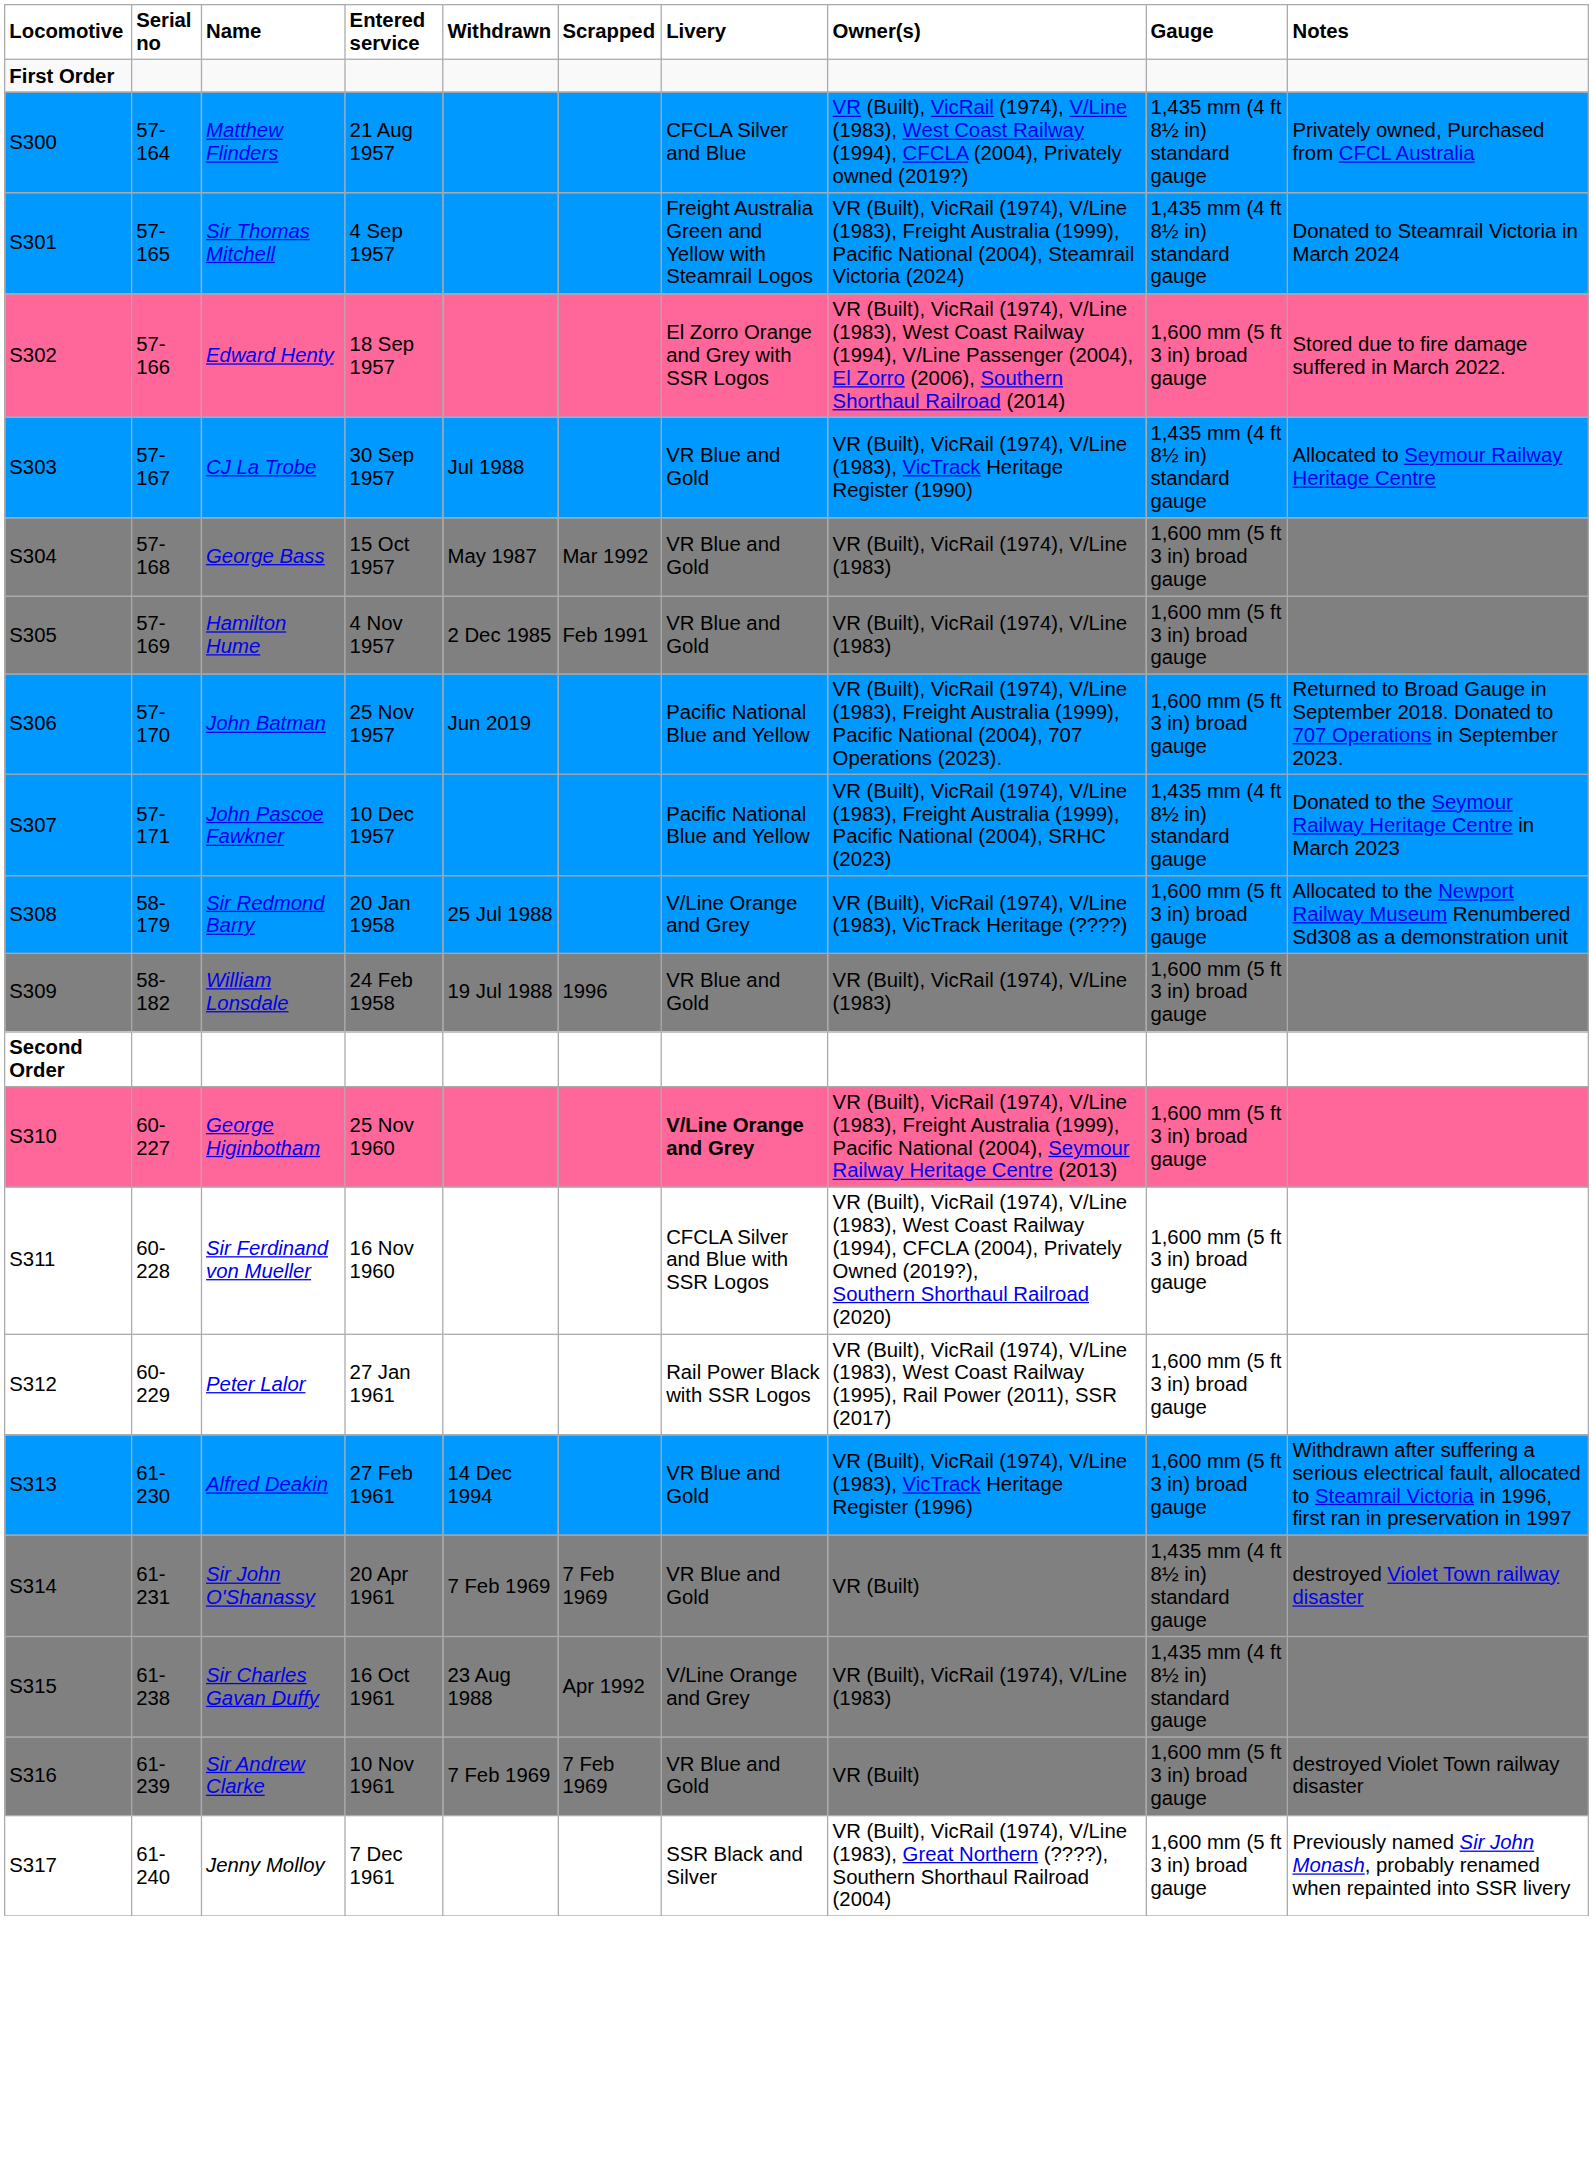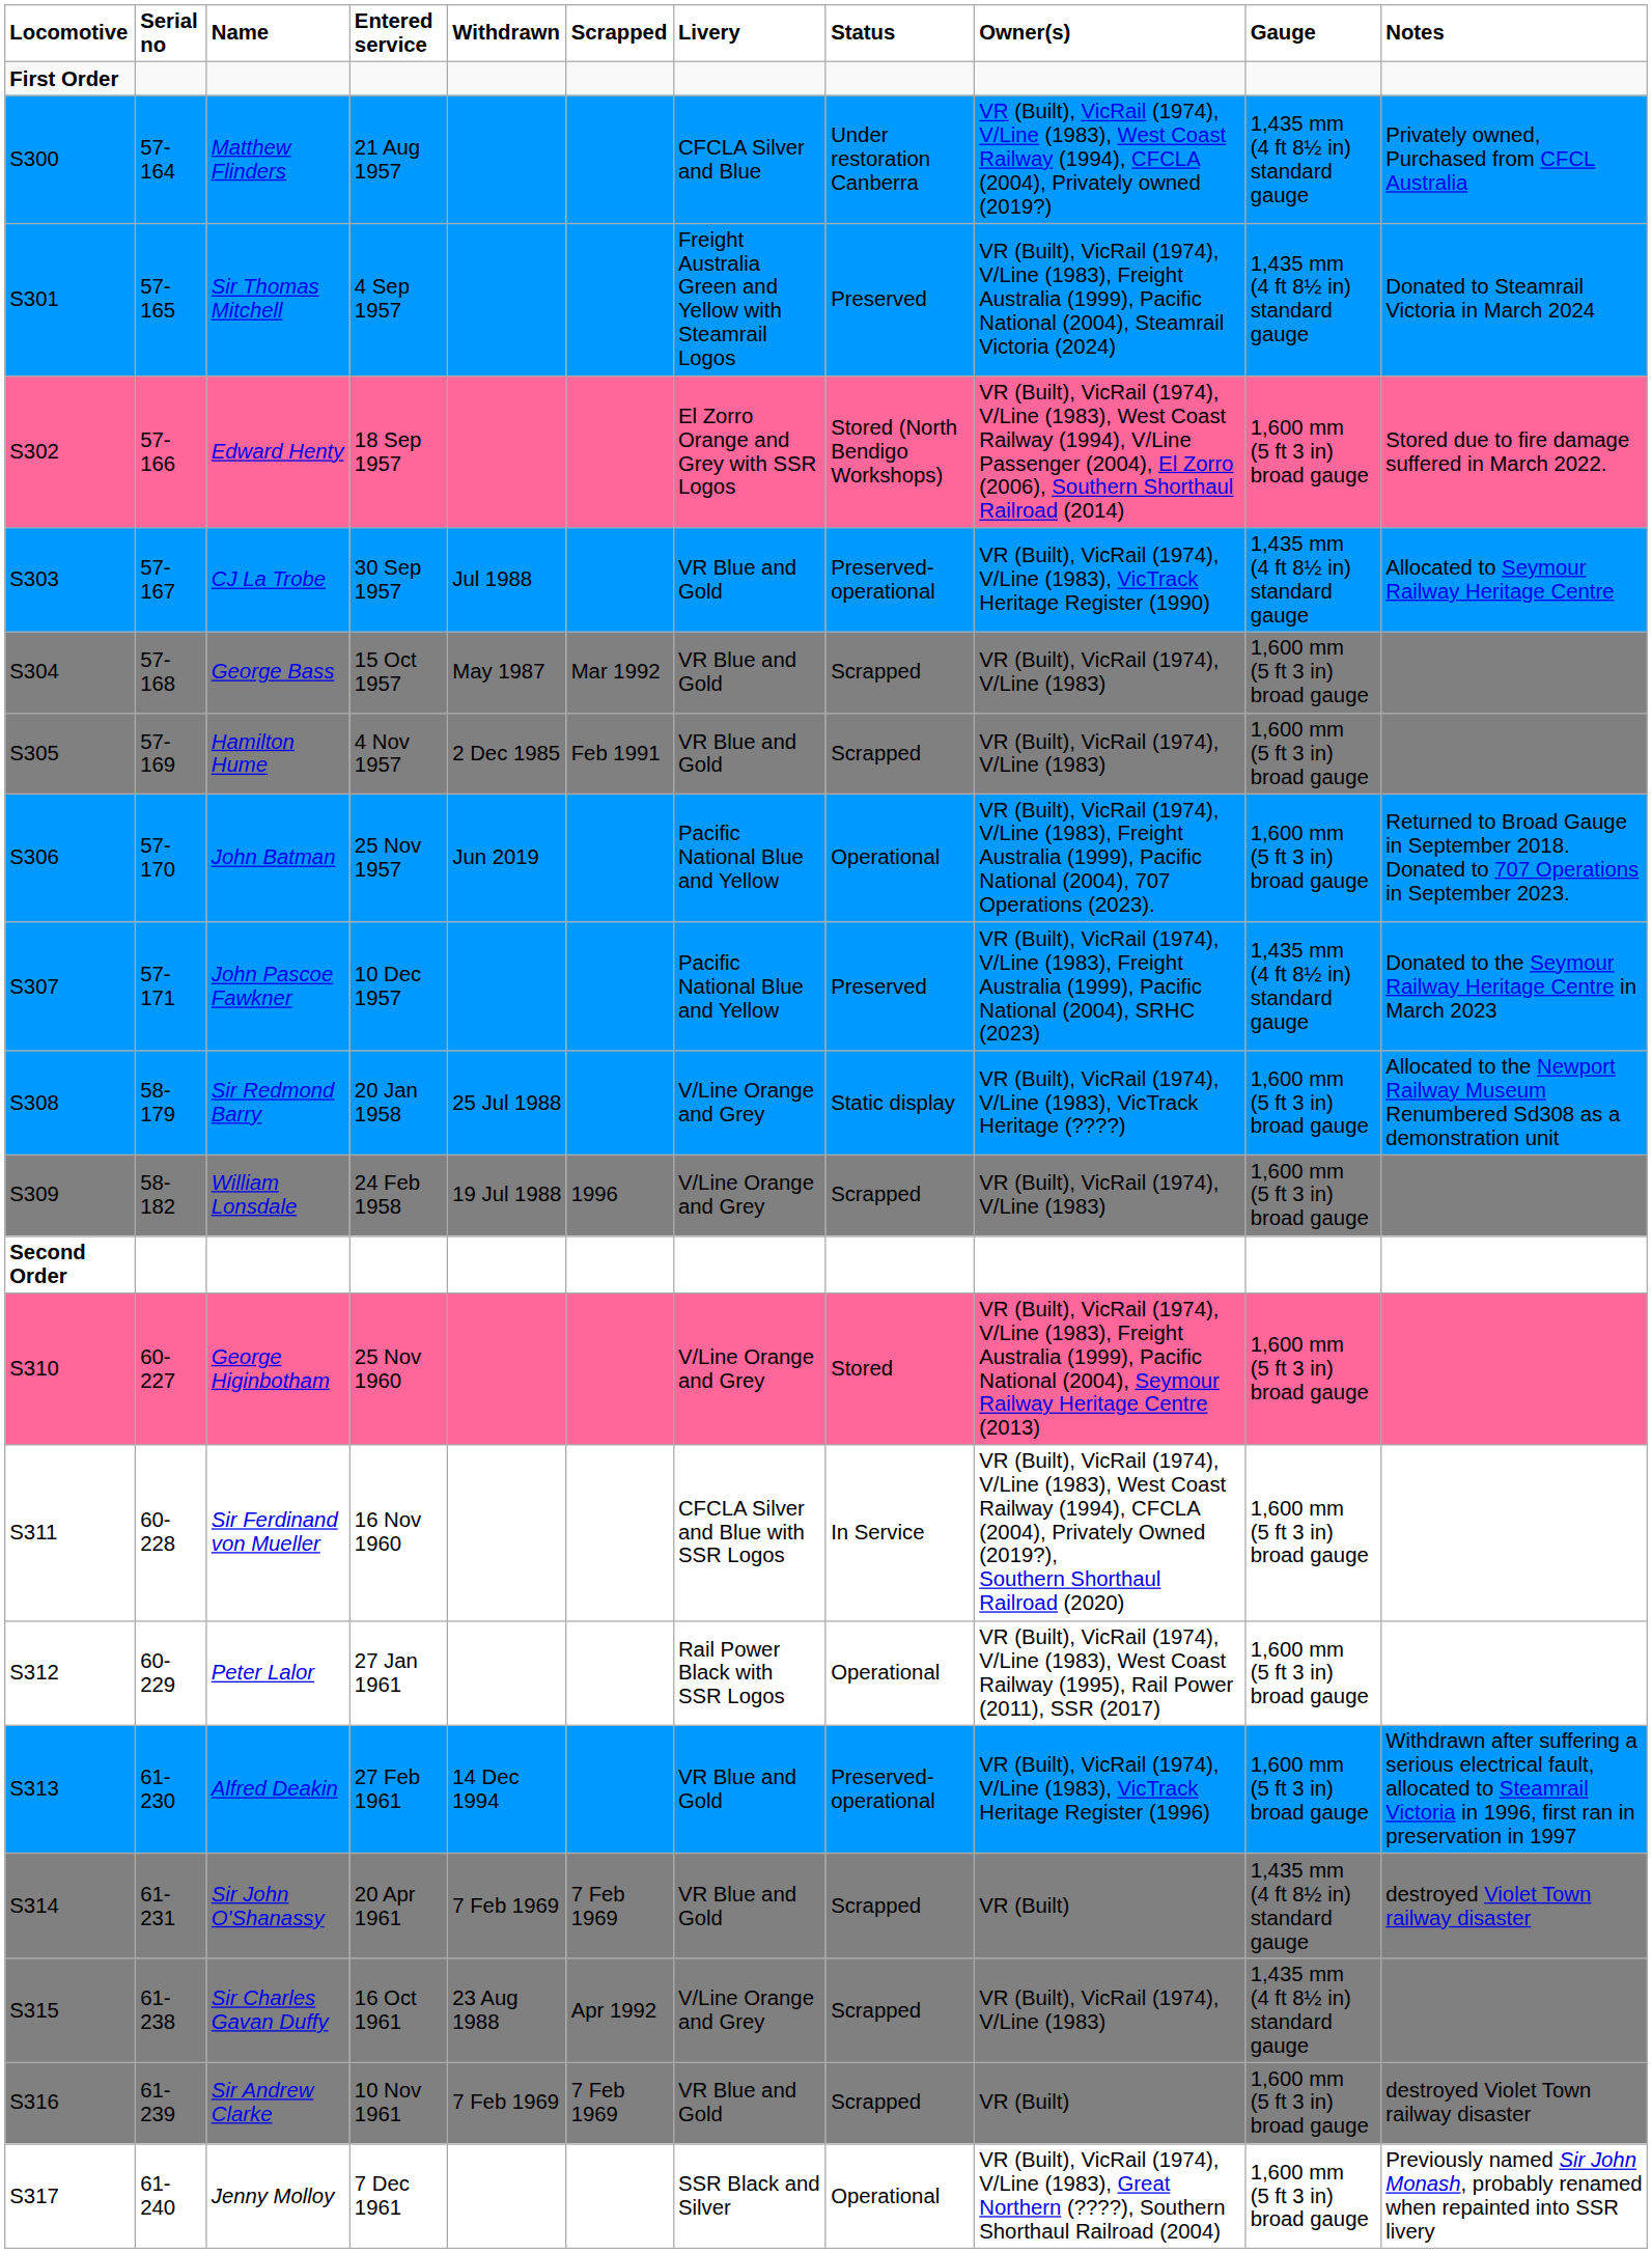+ column: Status | Under restoration Canberra | Preserved | Stored (North Bendigo Workshops) | Preserved-operational | Scrapped | Scrapped | Operational | Preserved | Static display | Scrapped | Stored | In Service | Operational | Preserved-operational | Scrapped | Scrapped | Scrapped | Operational
William Lonsdale | Livery: VR Blue and Gold -> V/Line Orange and Grey
George Higinbotham | Livery: bold -> normal
